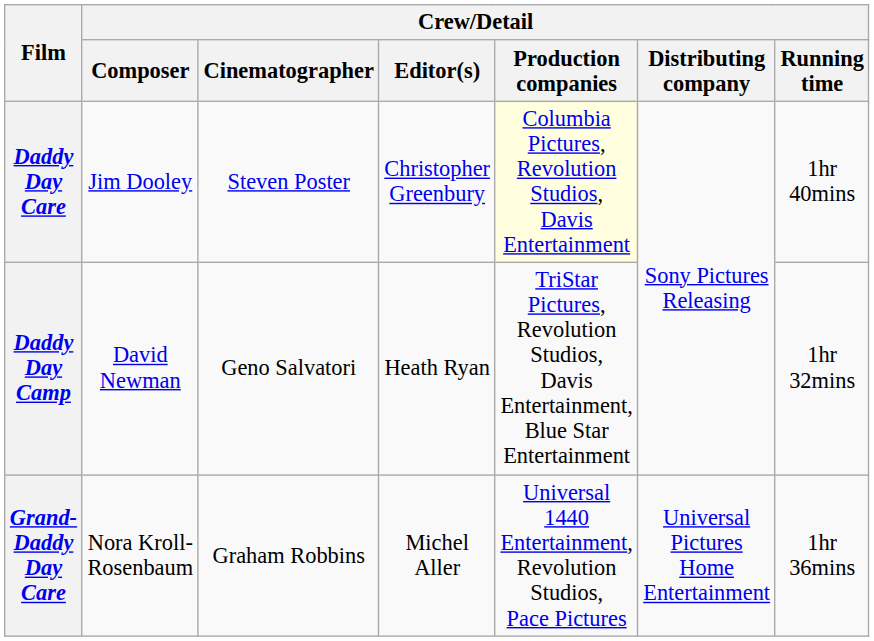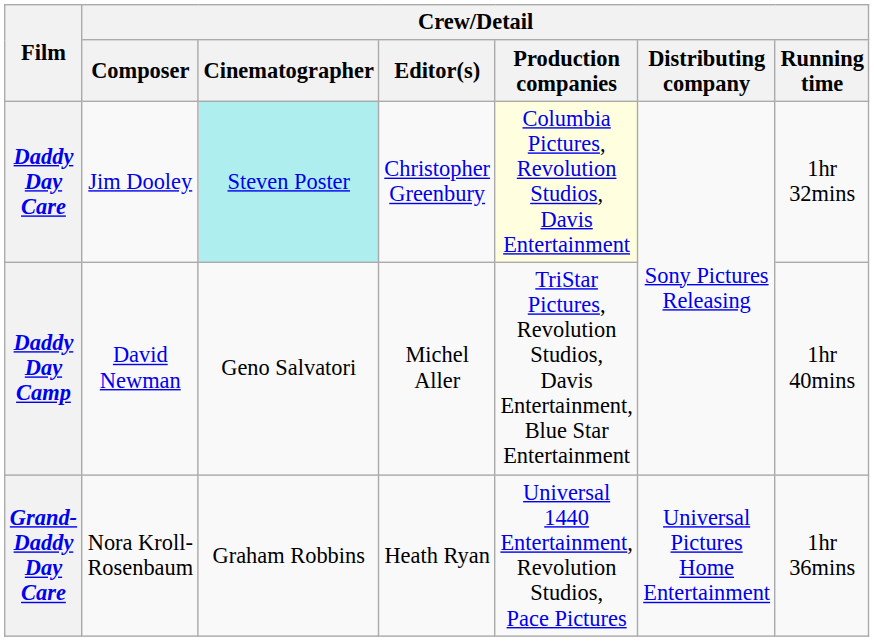Daddy Day Care | Crew/Detail / Cinematographer: no background -> paleturquoise background
Daddy Day Care | Crew/Detail / Running time: 1hr 40mins -> 1hr 32mins
Daddy Day Camp | Crew/Detail / Editor(s): Heath Ryan -> Michel Aller
Daddy Day Camp | Crew/Detail / Running time: 1hr 32mins -> 1hr 40mins
Grand-Daddy Day Care | Crew/Detail / Editor(s): Michel Aller -> Heath Ryan
